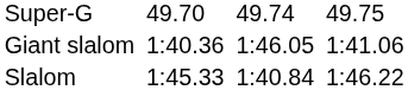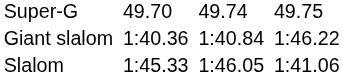Giant slalom | column 5: 1:46.05 -> 1:40.84
Giant slalom | column 7: 1:41.06 -> 1:46.22
Slalom | column 5: 1:40.84 -> 1:46.05
Slalom | column 7: 1:46.22 -> 1:41.06
